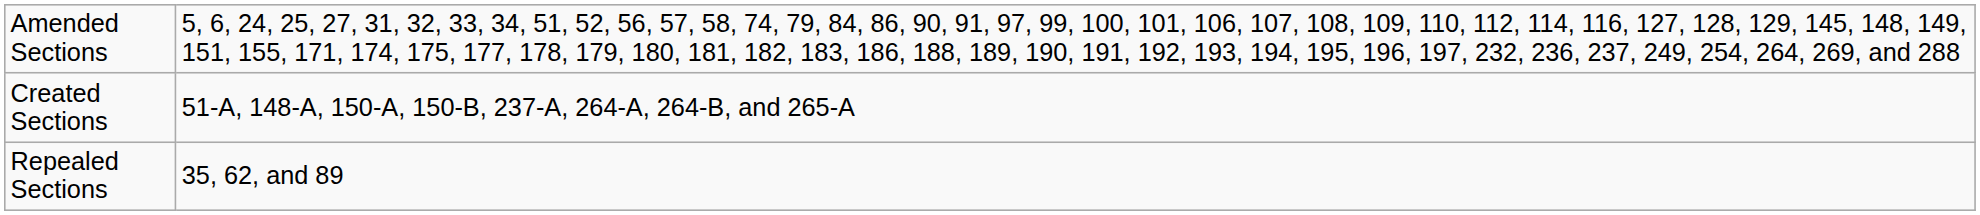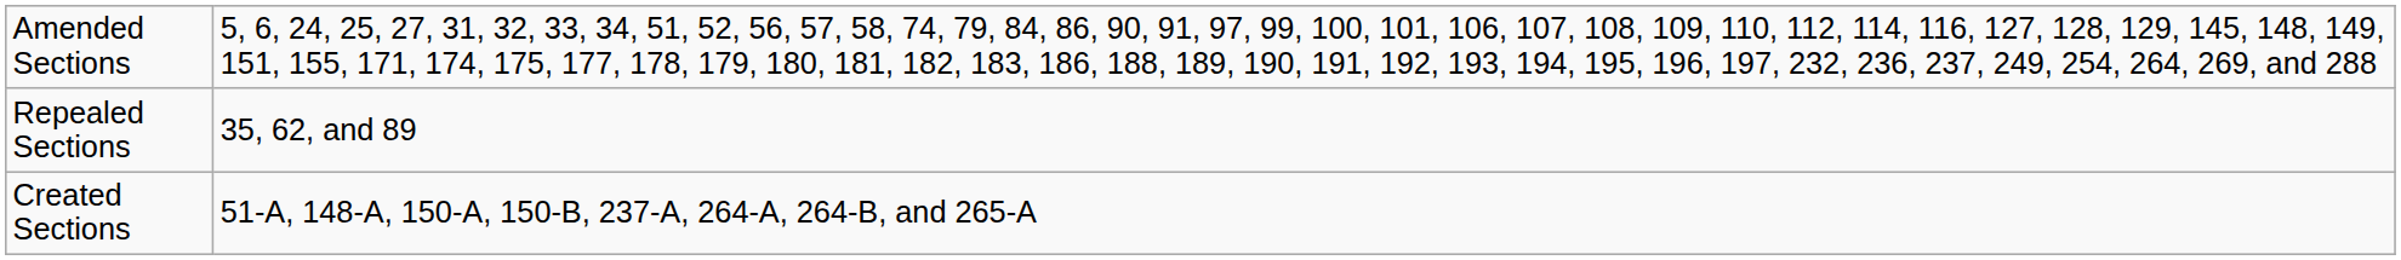rows swapped: Created Sections <-> Repealed Sections
